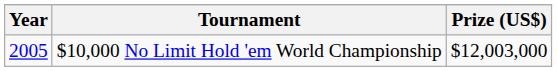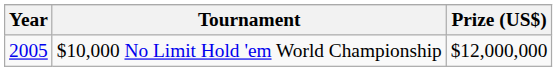$10,000 No Limit Hold 'em World Championship | Prize (US$): $12,003,000 -> $12,000,000
